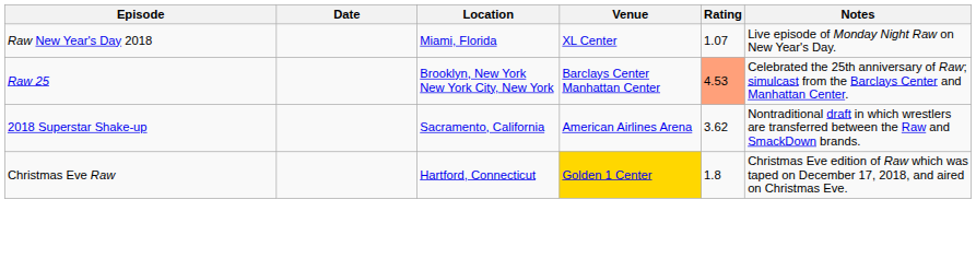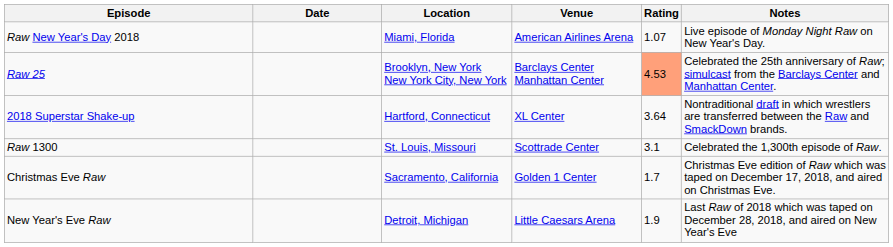Raw New Year's Day 2018 | Venue: XL Center -> American Airlines Arena
2018 Superstar Shake-up | Location: Sacramento, California -> Hartford, Connecticut
2018 Superstar Shake-up | Venue: American Airlines Arena -> XL Center
2018 Superstar Shake-up | Rating: 3.62 -> 3.64
+ row: Raw 1300 | St. Louis, Missouri | Scottrade Center | 3.1 | Celebrated the 1,300th episode of Raw.
Christmas Eve Raw | Location: Hartford, Connecticut -> Sacramento, California
Christmas Eve Raw | Venue: gold background -> no background
Christmas Eve Raw | Rating: 1.8 -> 1.7
+ row: New Year's Eve Raw | Detroit, Michigan | Little Caesars Arena | 1.9 | Last Raw of 2018 which was taped on December 28, 2018, and aired on New Year's Eve
